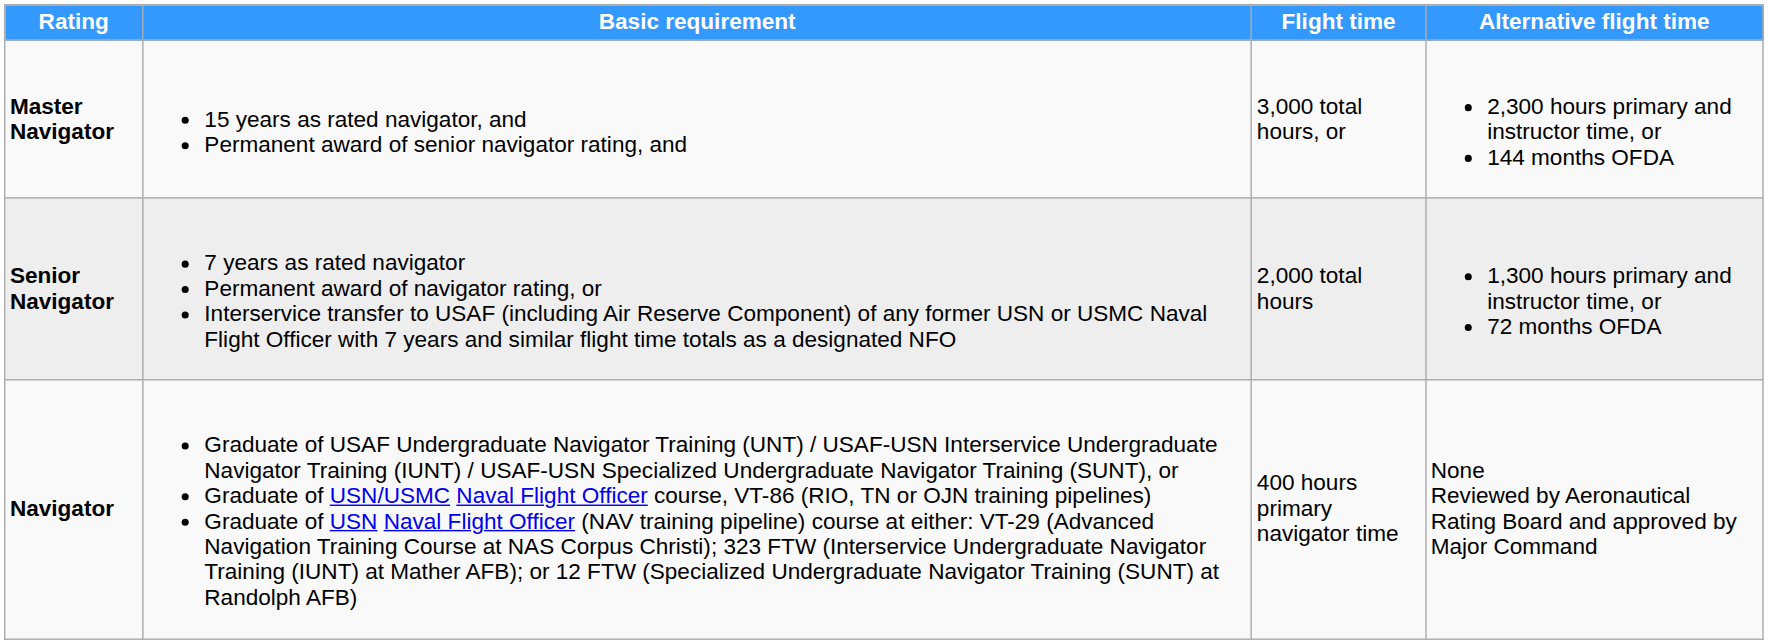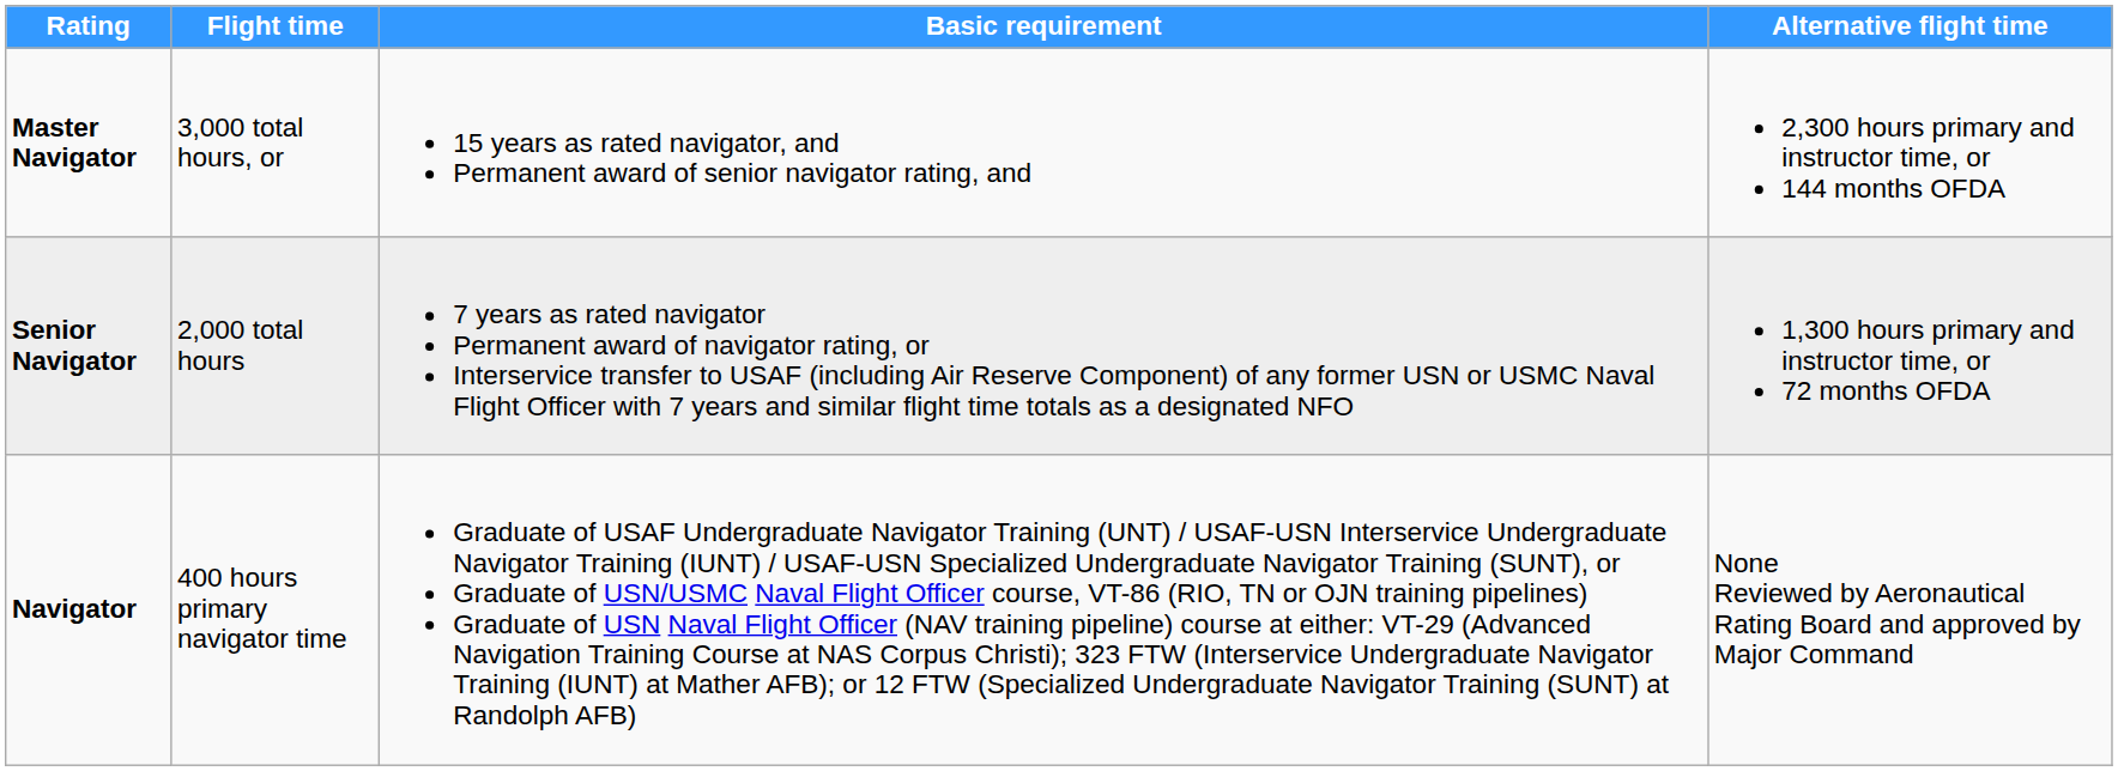columns swapped: Basic requirement <-> Flight time
